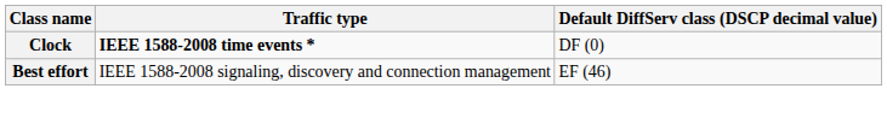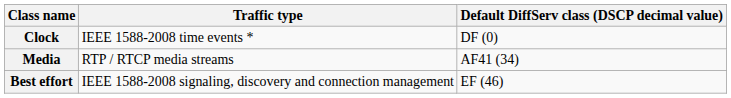Clock | Traffic type: bold -> normal
+ row: Media | RTP / RTCP media streams | AF41 (34)
